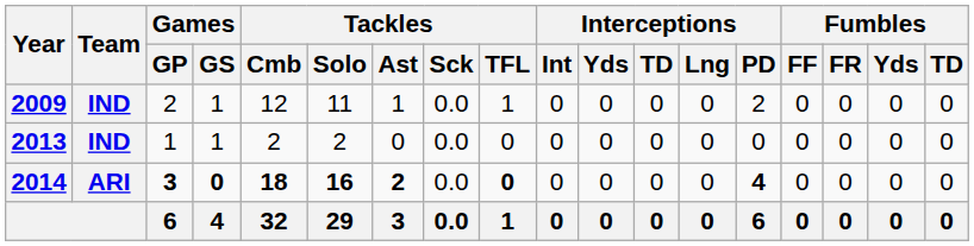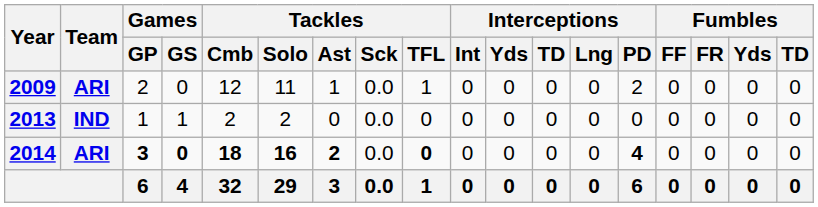2009 | Team: IND -> ARI
2009 | Games / GS: 1 -> 0
